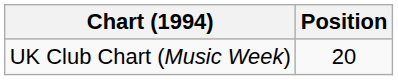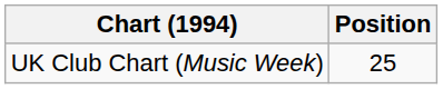UK Club Chart (Music Week) | Position: 20 -> 25
